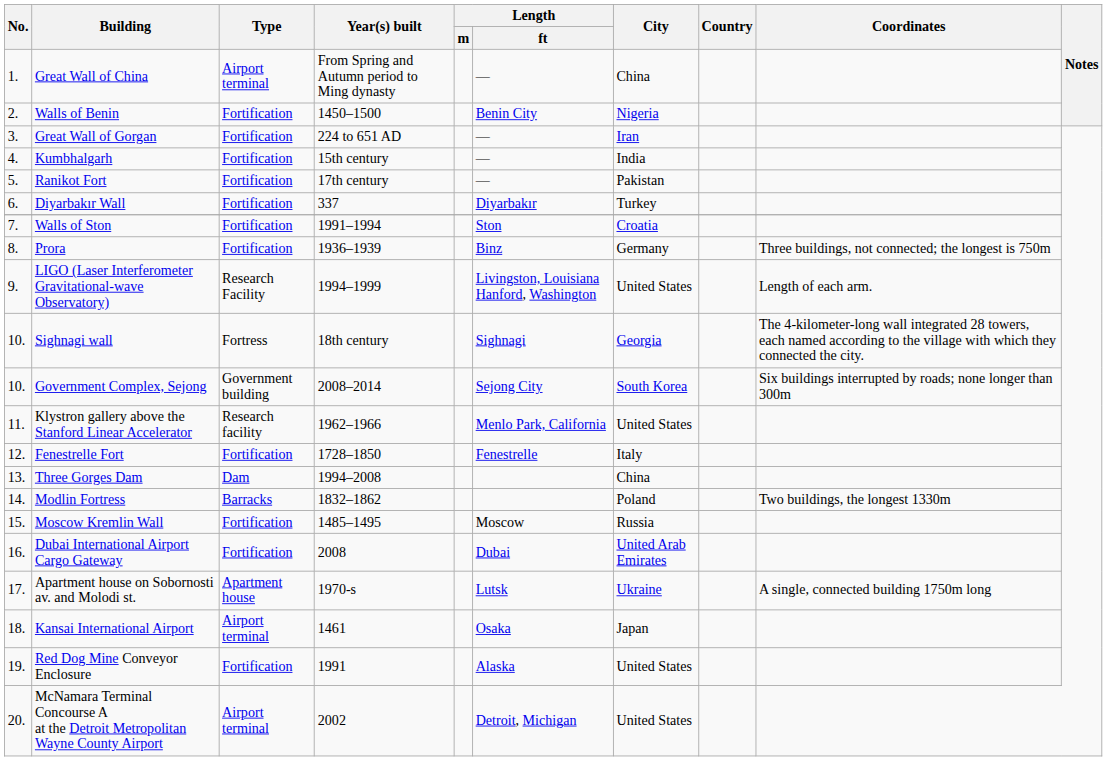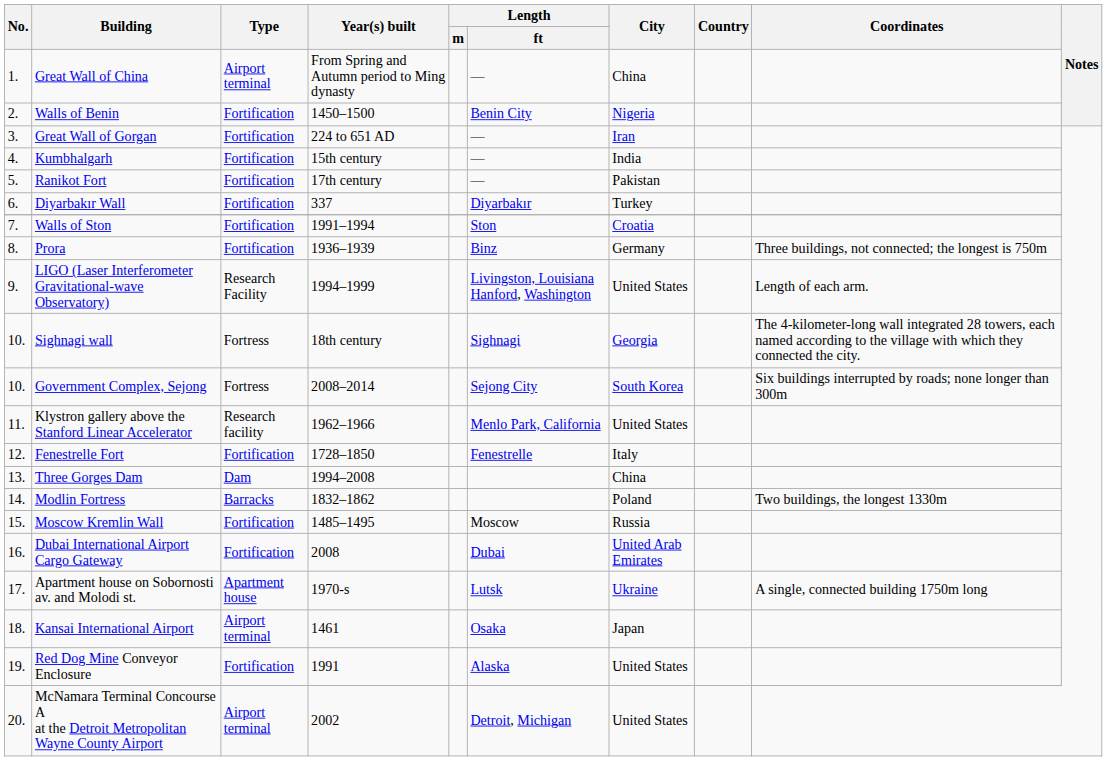Government Complex, Sejong | Type: Government building -> Fortress
